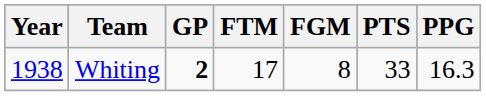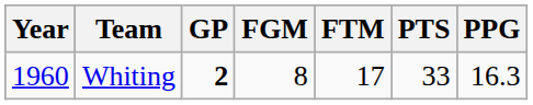columns swapped: FGM <-> FTM
Whiting | Year: 1938 -> 1960
